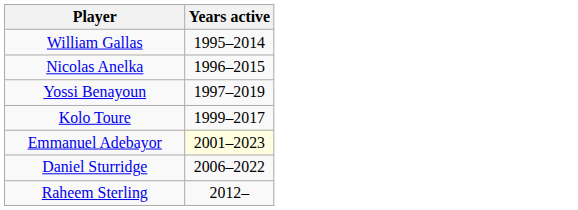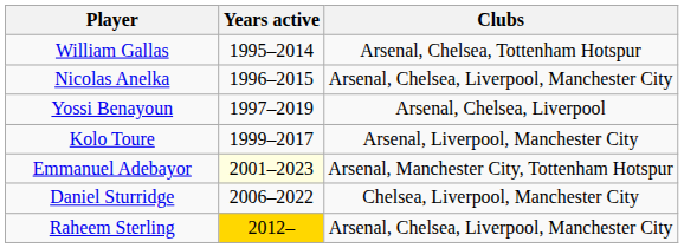+ column: Clubs | Arsenal, Chelsea, Tottenham Hotspur | Arsenal, Chelsea, Liverpool, Manchester City | Arsenal, Chelsea, Liverpool | Arsenal, Liverpool, Manchester City | Arsenal, Manchester City, Tottenham Hotspur | Chelsea, Liverpool, Manchester City | Arsenal, Chelsea, Liverpool, Manchester City
Raheem Sterling | Years active: no background -> gold background
